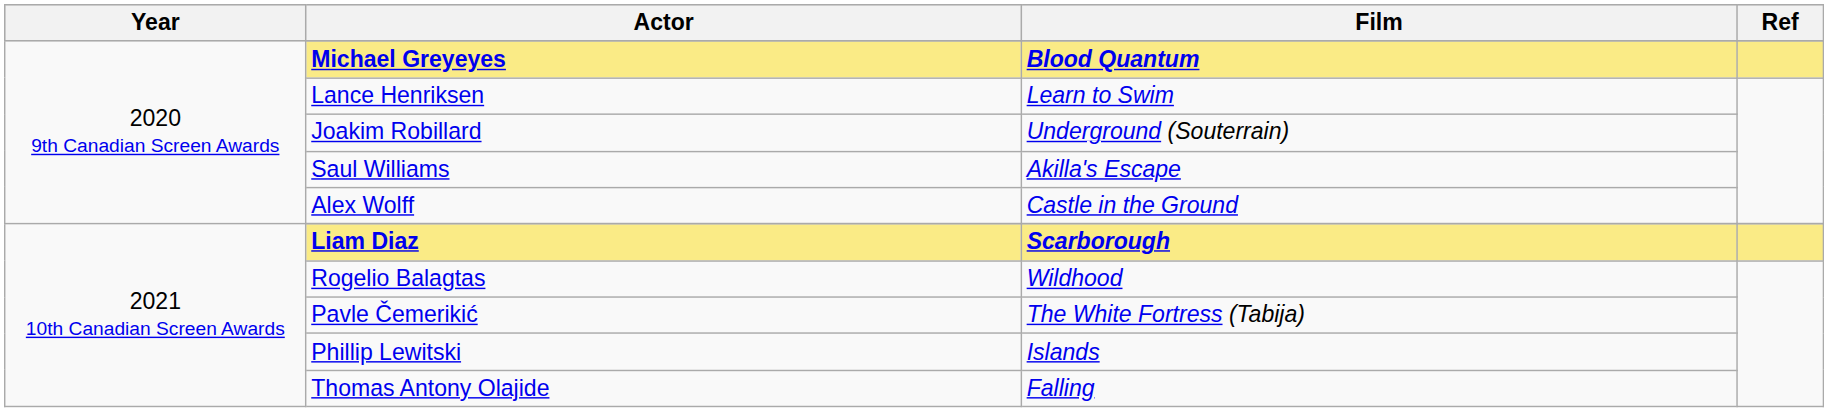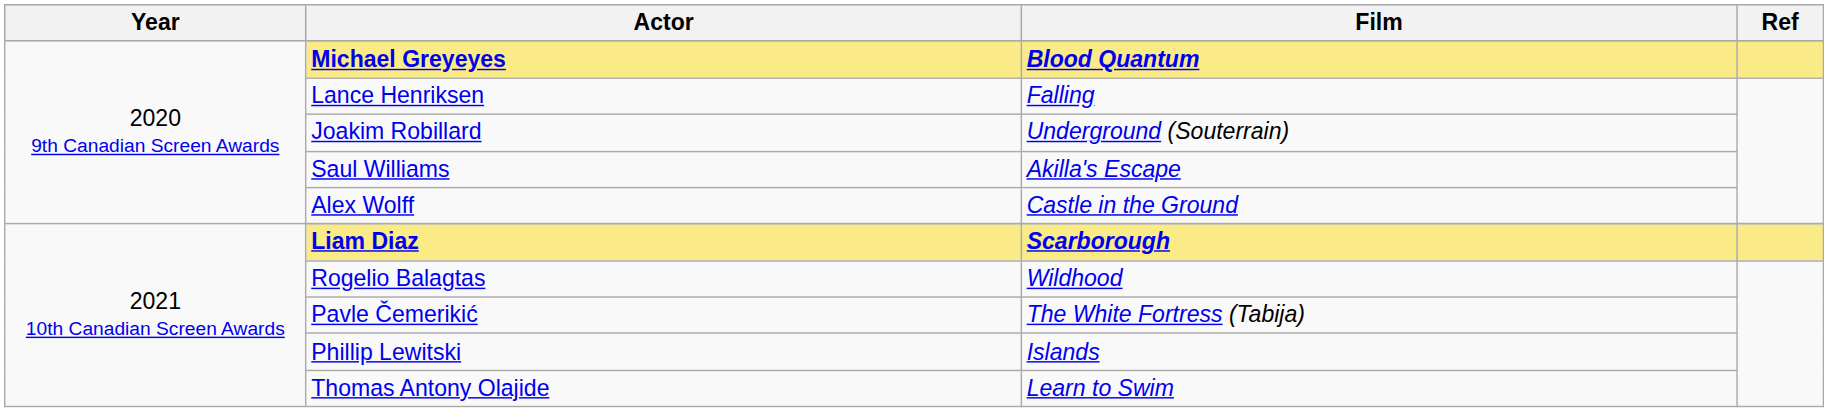Lance Henriksen | Film: Learn to Swim -> Falling
Thomas Antony Olajide | Film: Falling -> Learn to Swim
